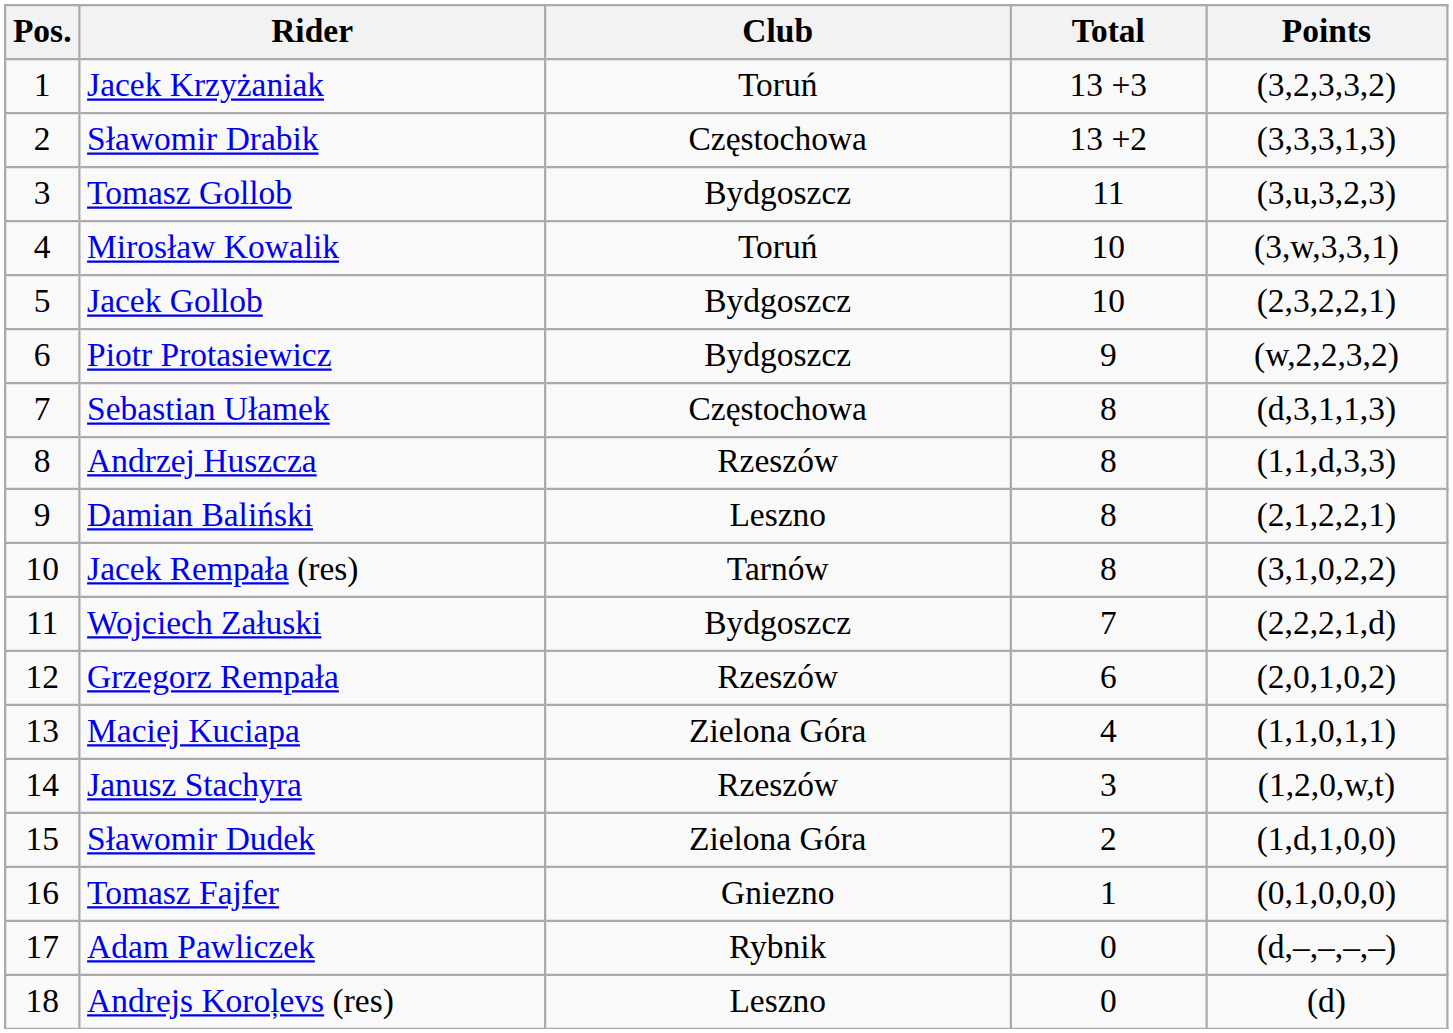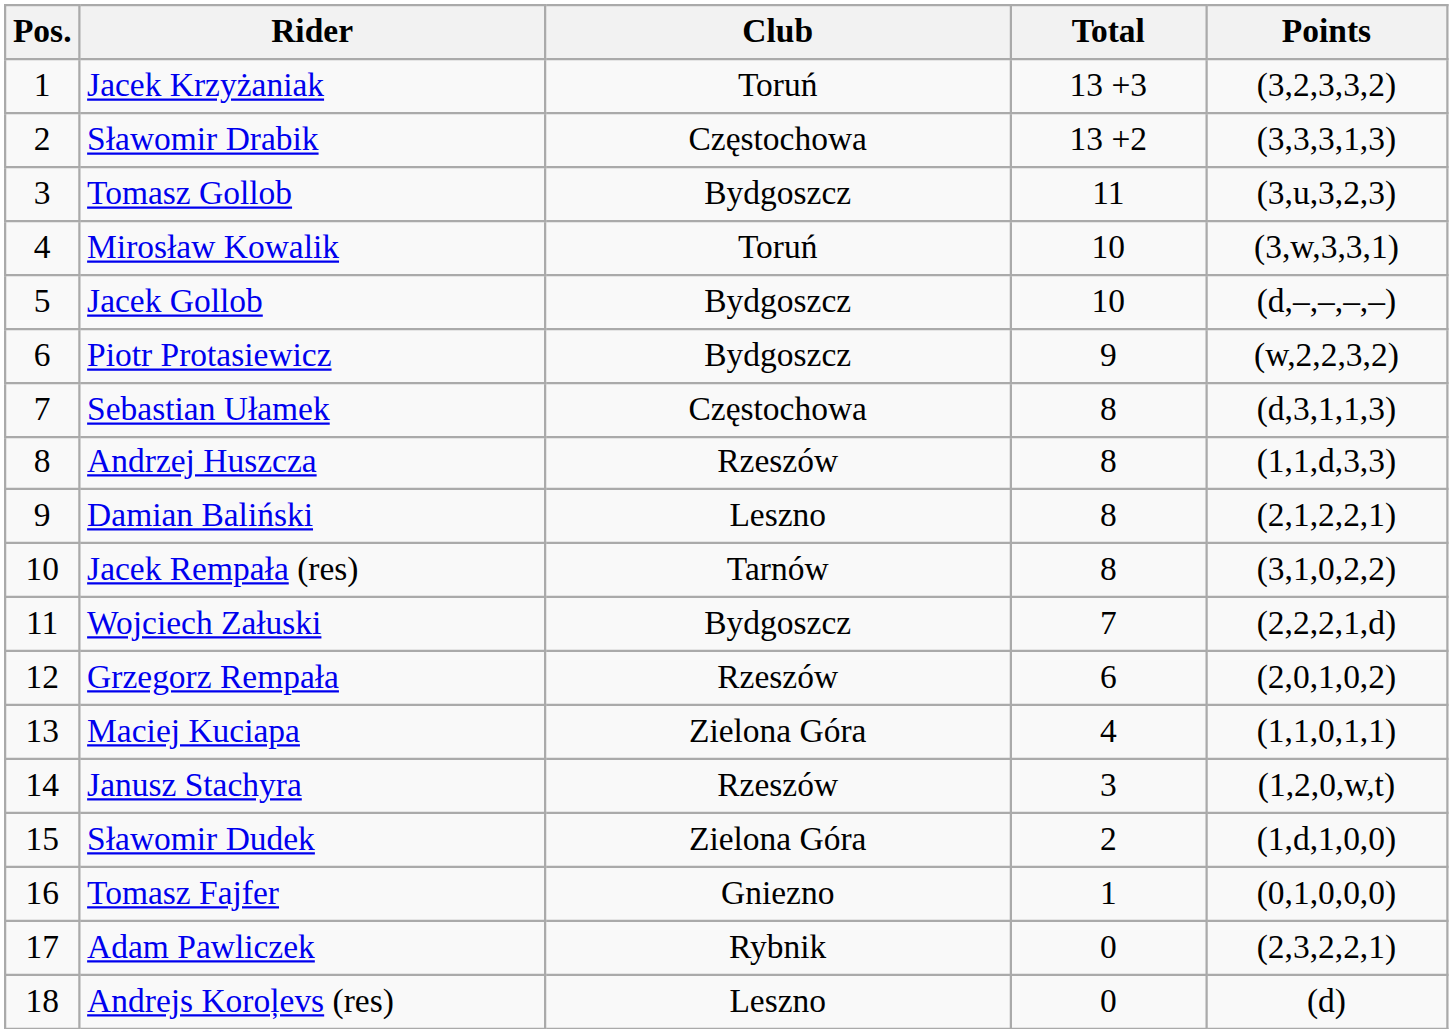Jacek Gollob | Points: (2,3,2,2,1) -> (d,–,–,–,–)
Adam Pawliczek | Points: (d,–,–,–,–) -> (2,3,2,2,1)
